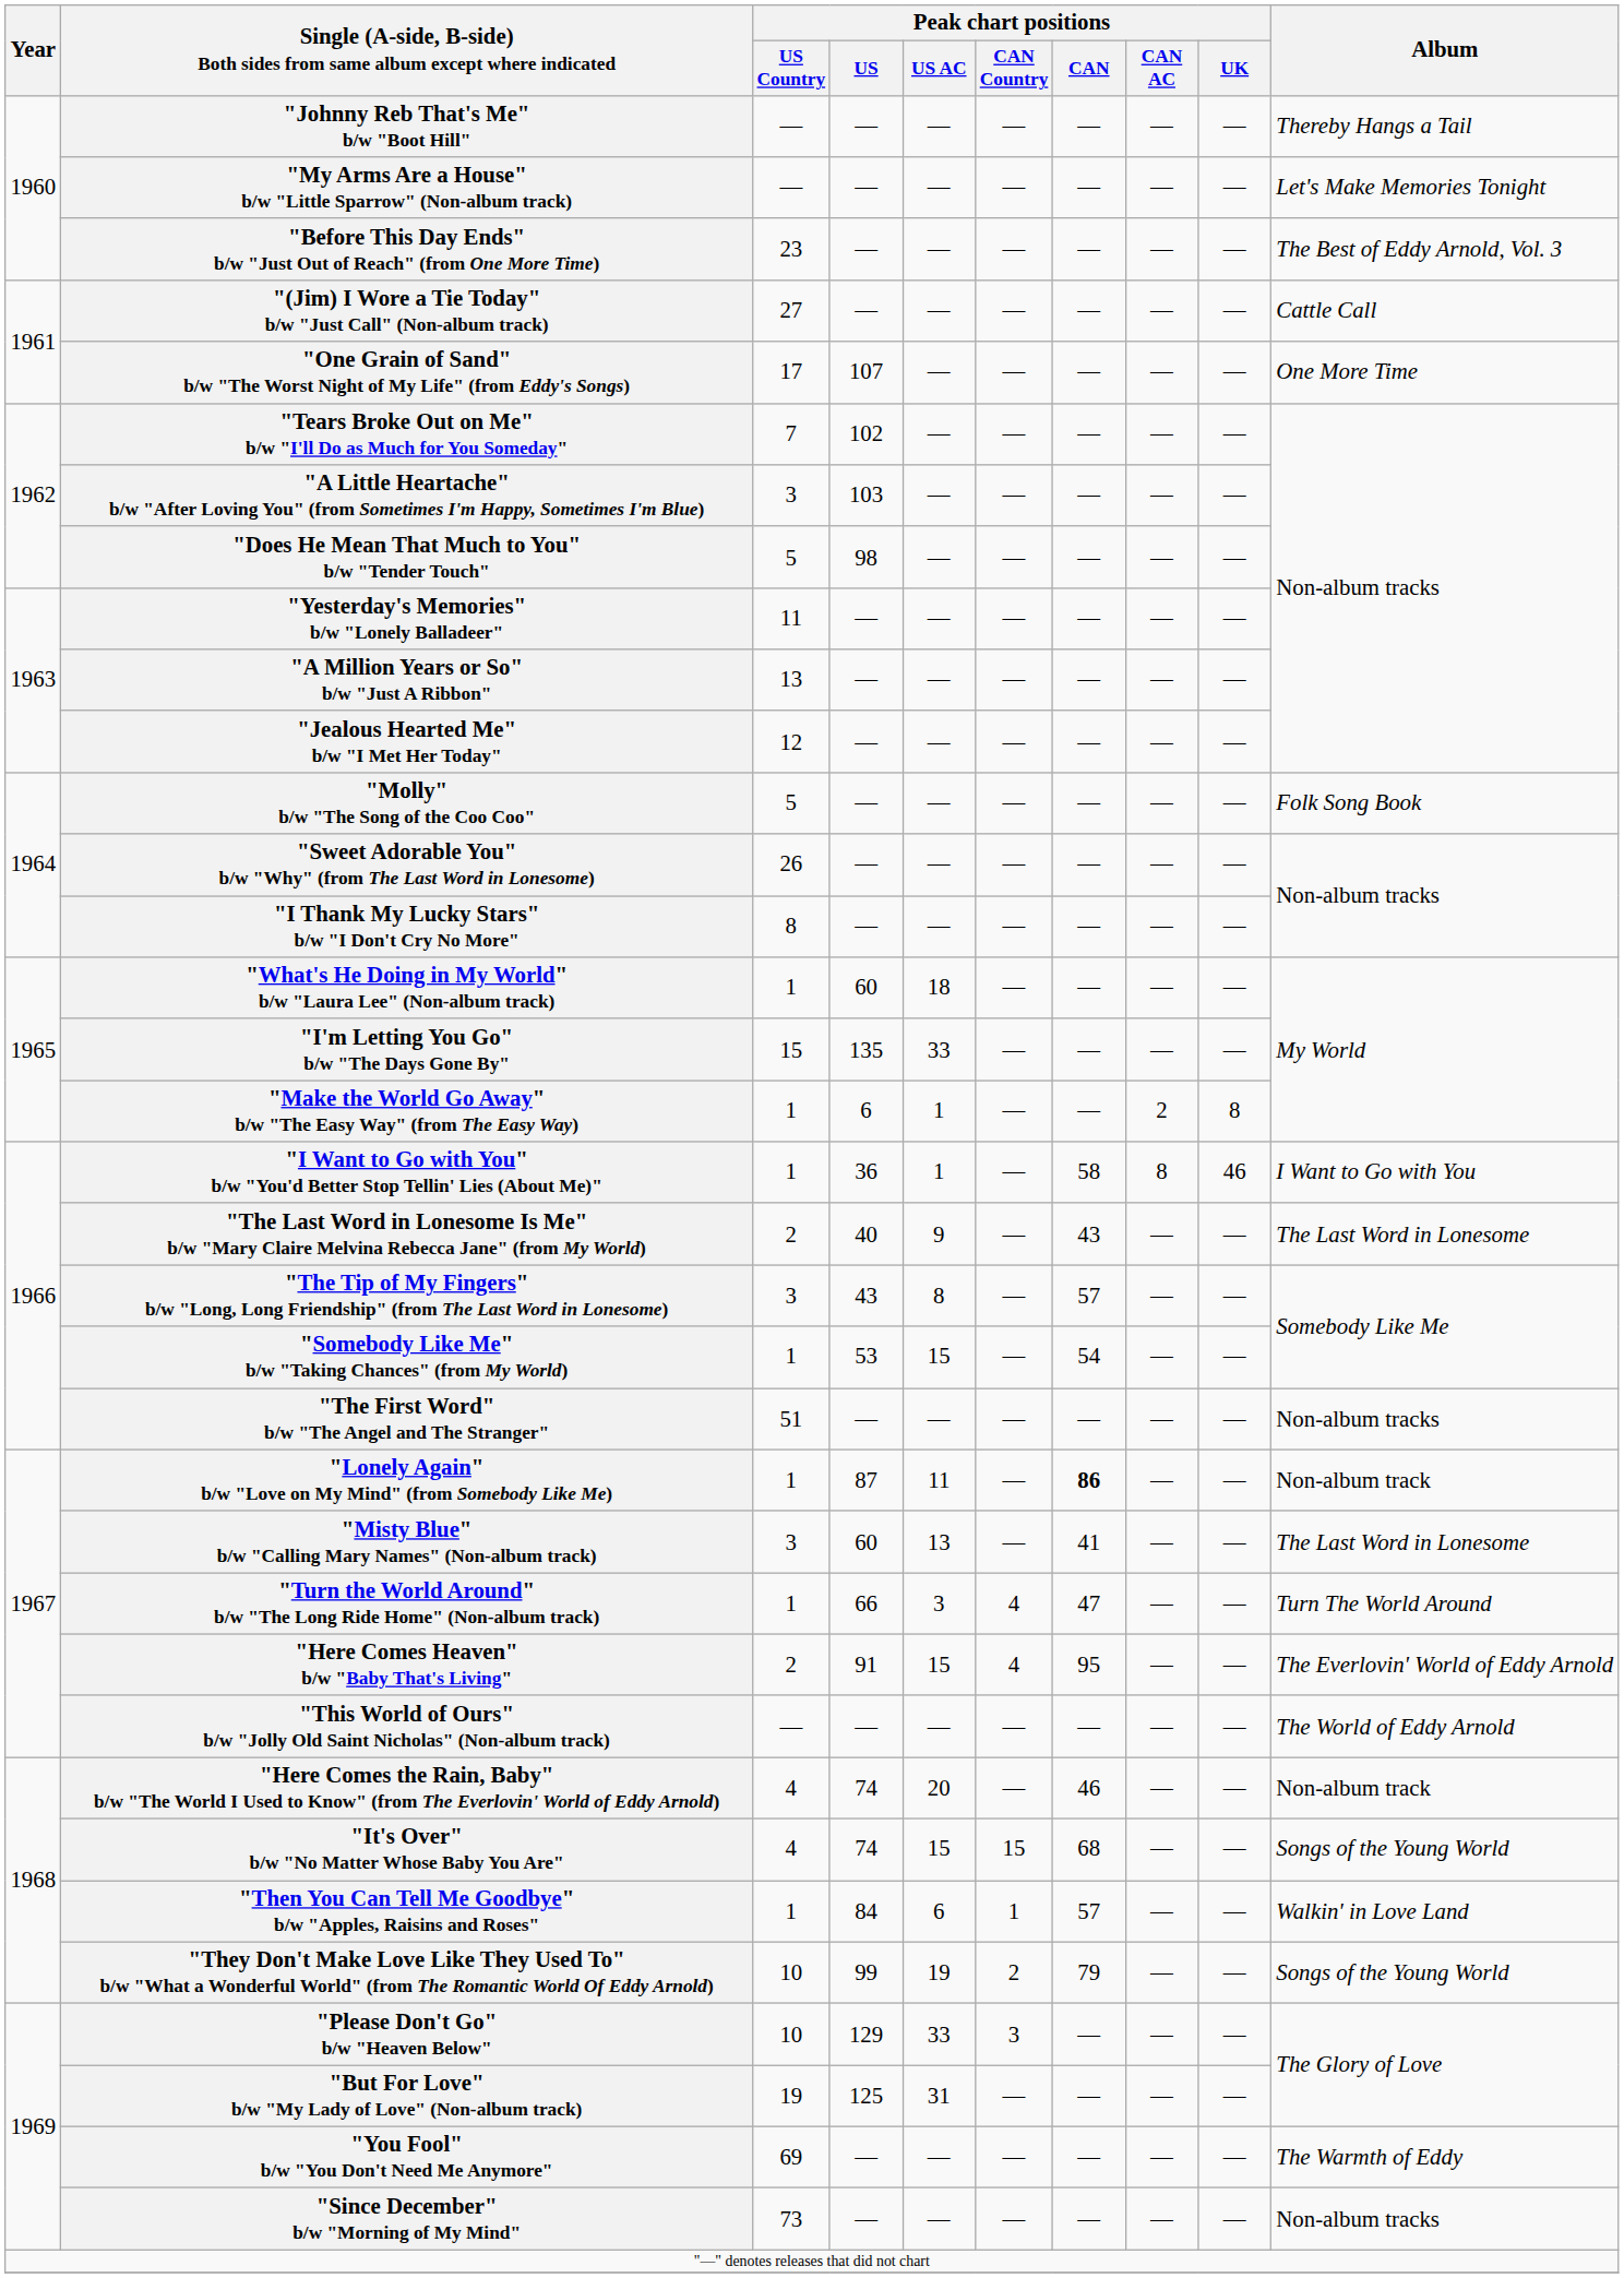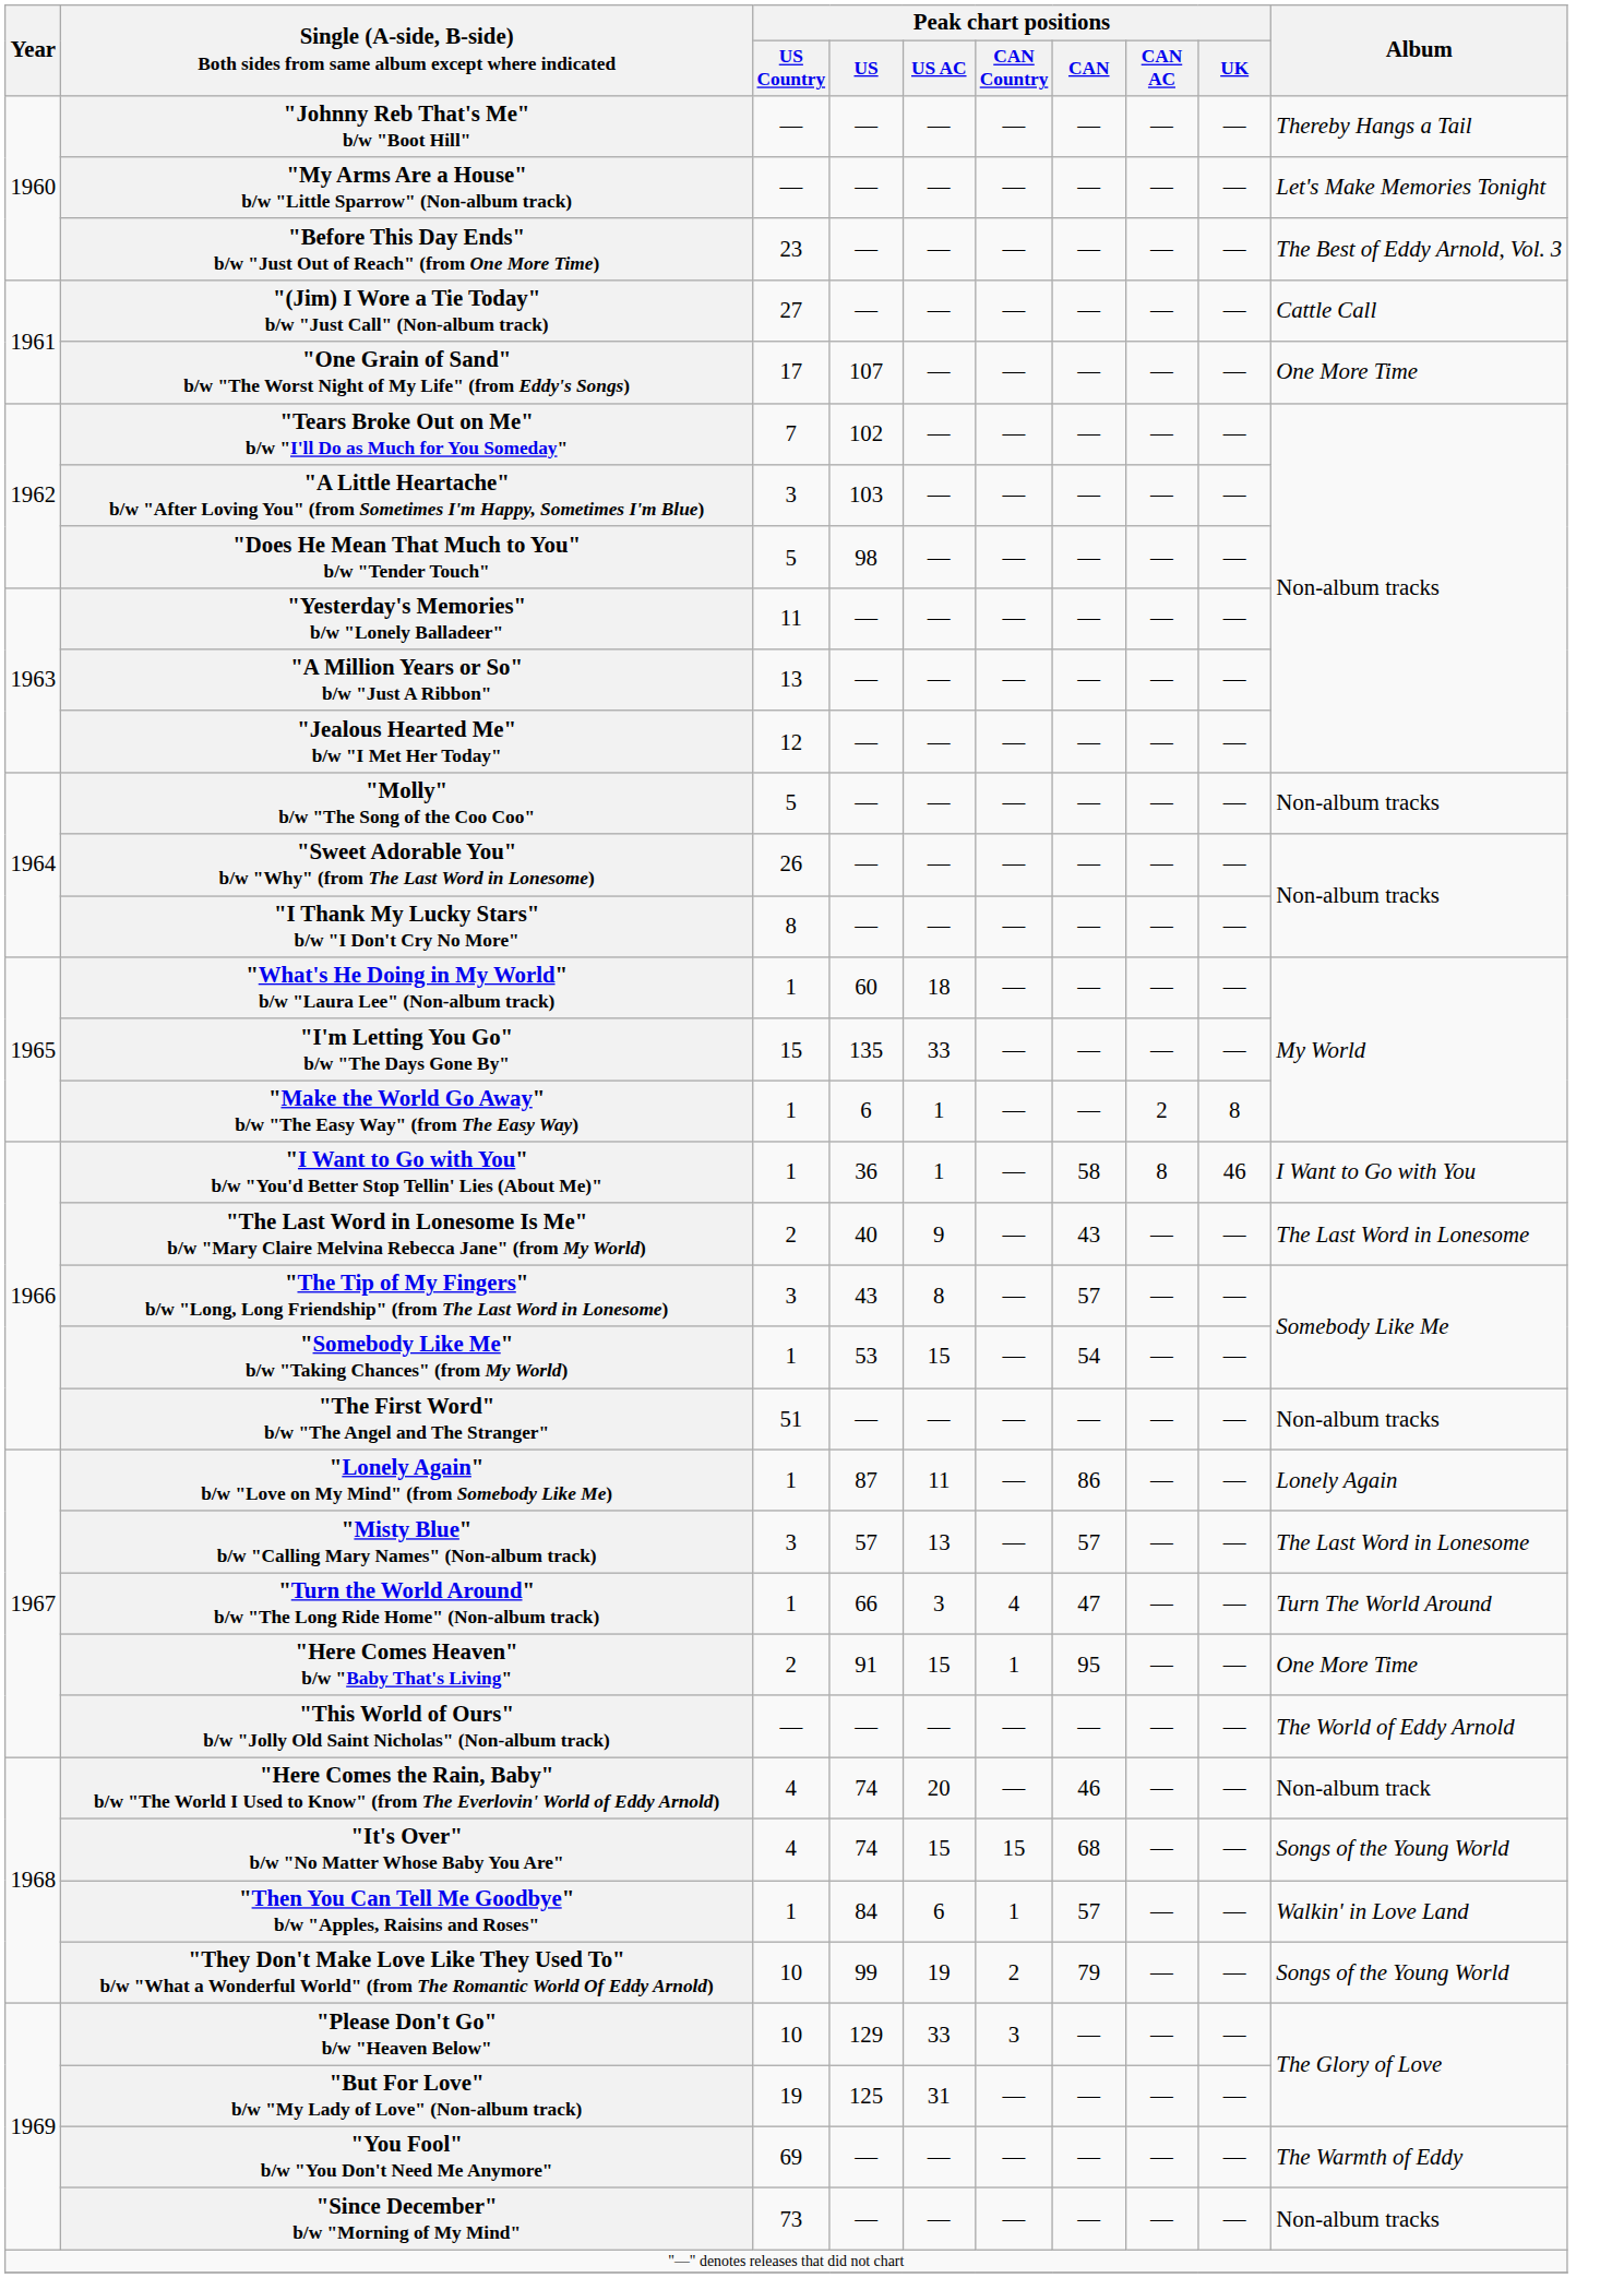"Molly" b/w "The Song of the Coo Coo" | Album: Folk Song Book -> Non-album tracks
"Lonely Again" b/w "Love on My Mind" (from Somebody Like Me) | Peak chart positions / CAN: bold -> normal
"Lonely Again" b/w "Love on My Mind" (from Somebody Like Me) | Album: Non-album track -> Lonely Again
"Misty Blue" b/w "Calling Mary Names" (Non-album track) | Peak chart positions / US: 60 -> 57
"Misty Blue" b/w "Calling Mary Names" (Non-album track) | Peak chart positions / CAN: 41 -> 57
"Here Comes Heaven" b/w "Baby That's Living" | Peak chart positions / CAN Country: 4 -> 1
"Here Comes Heaven" b/w "Baby That's Living" | Album: The Everlovin' World of Eddy Arnold -> One More Time
